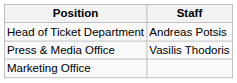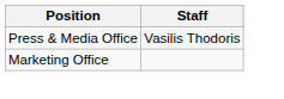- row: Head of Ticket Department | Andreas Potsis
